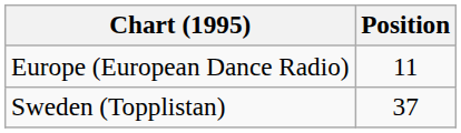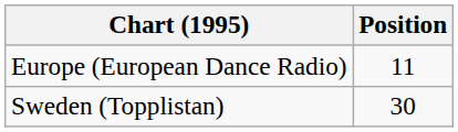Sweden (Topplistan) | Position: 37 -> 30
